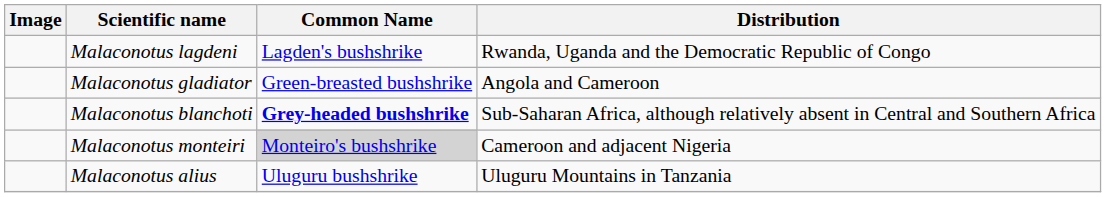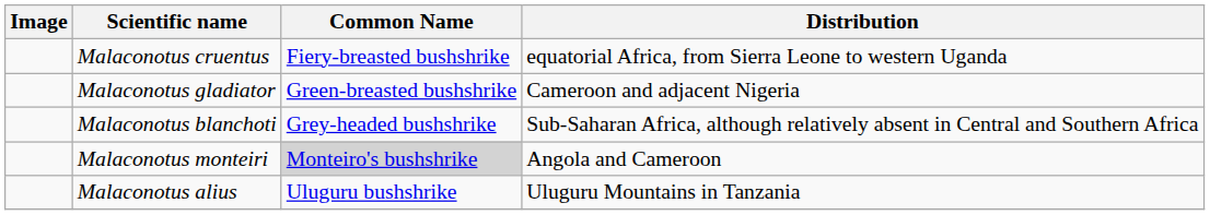+ row: Malaconotus cruentus | Fiery-breasted bushshrike | equatorial Africa, from Sierra Leone to western Uganda
- row: Malaconotus lagdeni | Lagden's bushshrike | Rwanda, Uganda and the Democratic Republic of Congo
Malaconotus gladiator | Distribution: Angola and Cameroon -> Cameroon and adjacent Nigeria
Malaconotus blanchoti | Common Name: bold -> normal
Malaconotus monteiri | Distribution: Cameroon and adjacent Nigeria -> Angola and Cameroon
